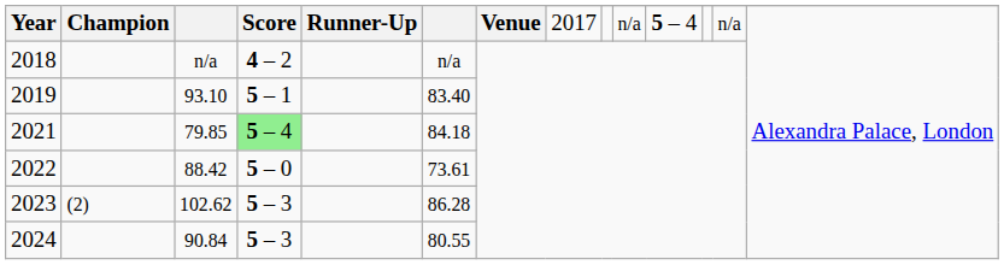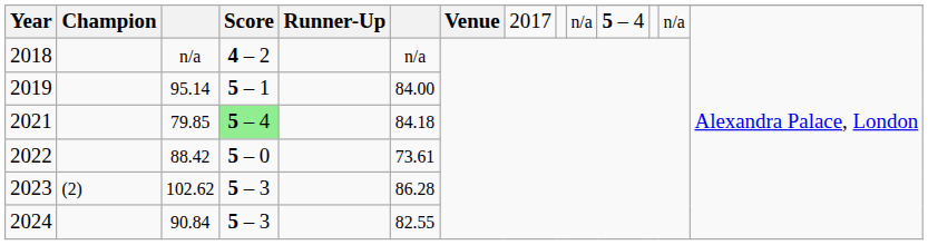2019 | column 3: 93.10 -> 95.14
2019 | column 6: 83.40 -> 84.00
2024 | column 6: 80.55 -> 82.55
